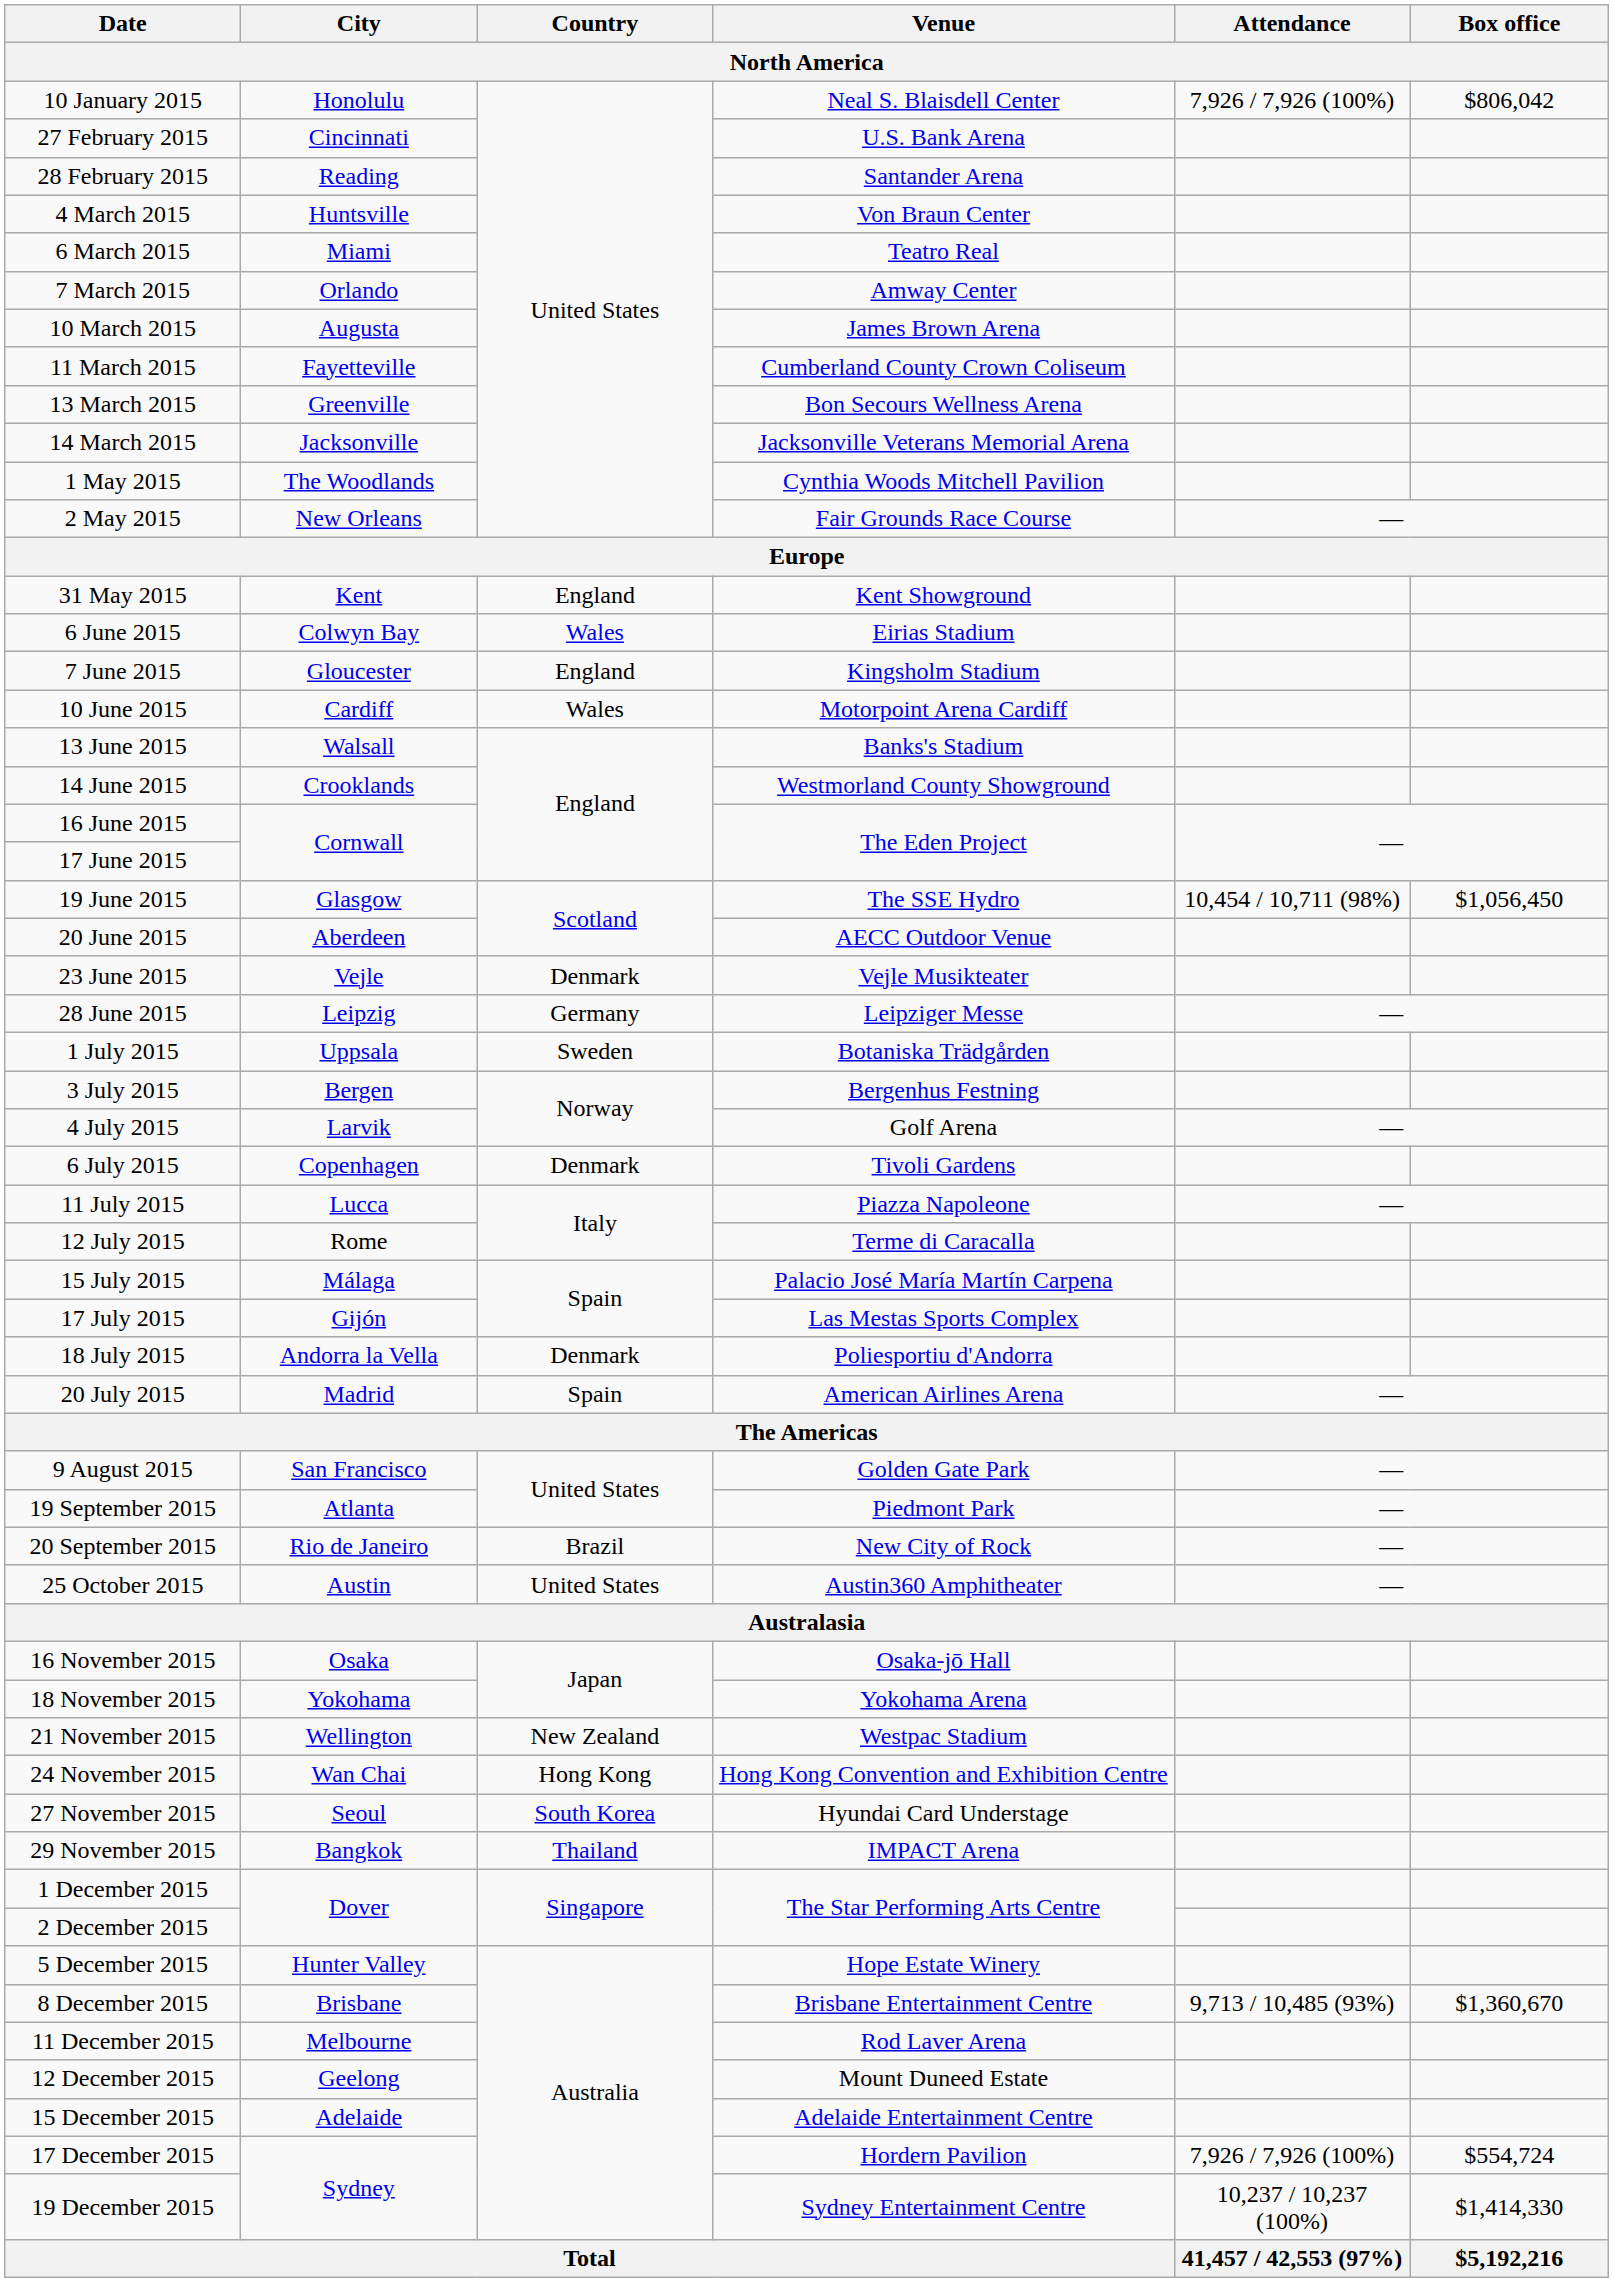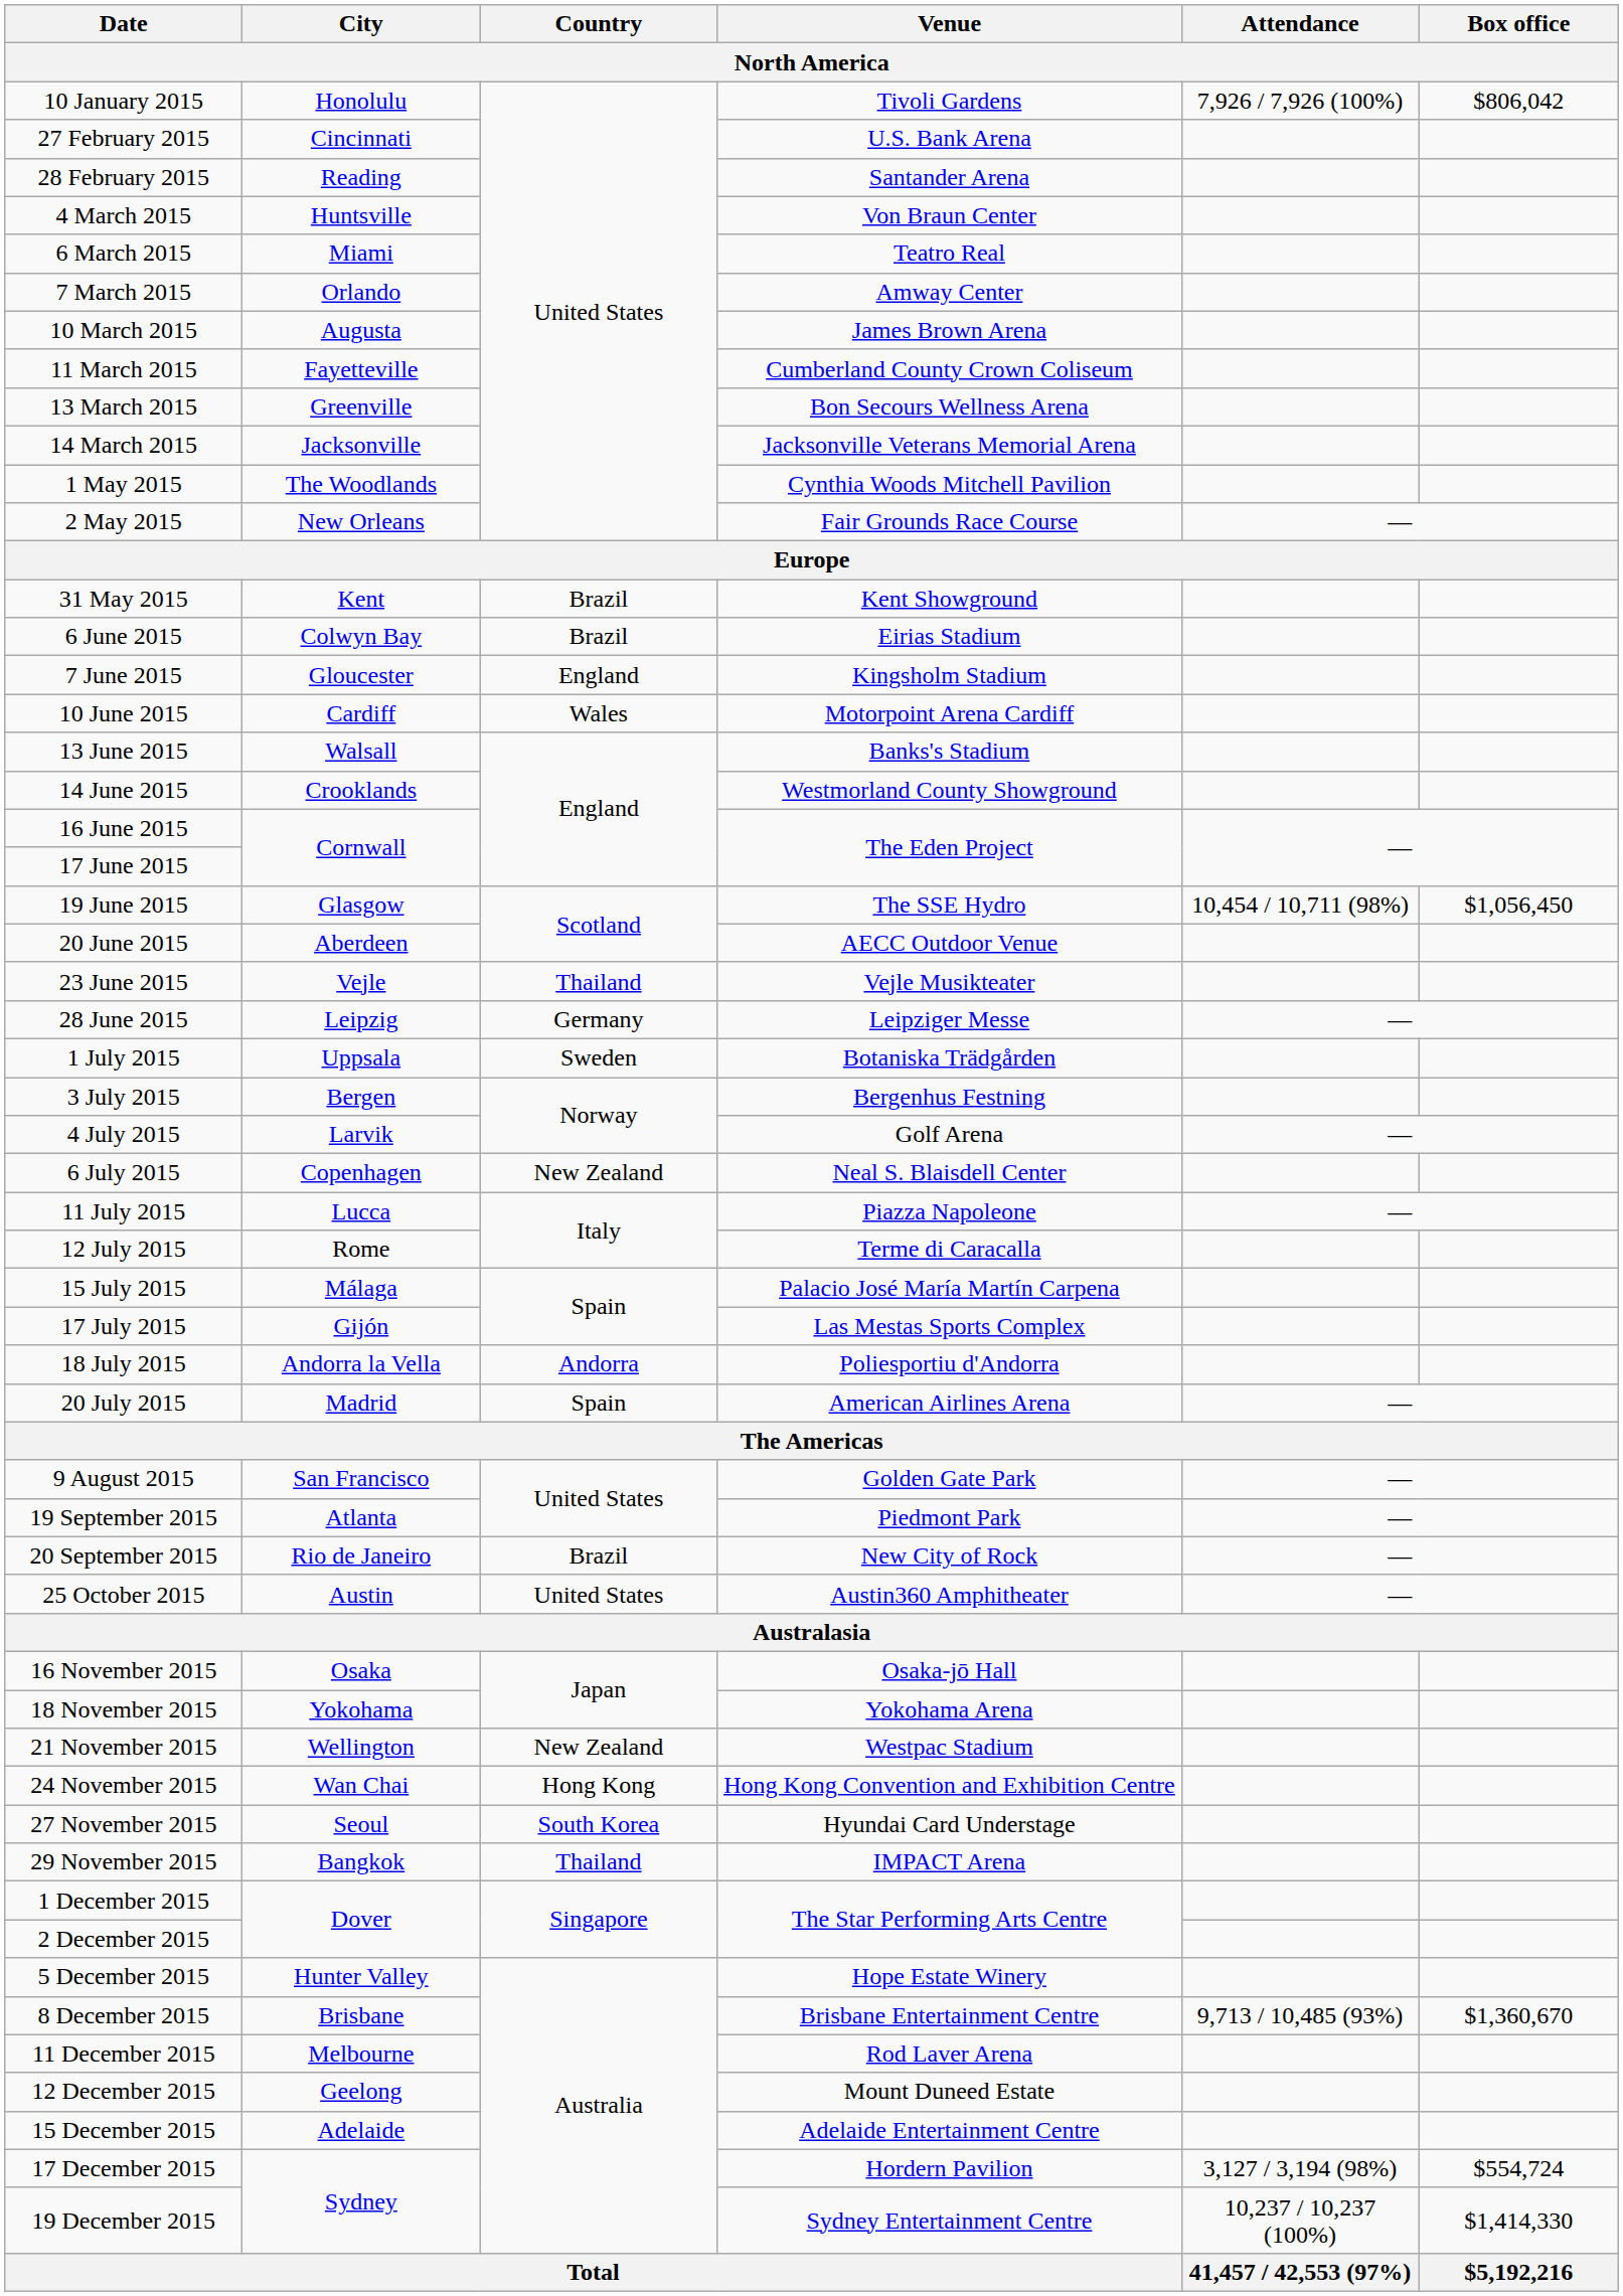10 January 2015 | Venue: Neal S. Blaisdell Center -> Tivoli Gardens
31 May 2015 | Country: England -> Brazil
6 June 2015 | Country: Wales -> Brazil
23 June 2015 | Country: Denmark -> Thailand
6 July 2015 | Country: Denmark -> New Zealand
6 July 2015 | Venue: Tivoli Gardens -> Neal S. Blaisdell Center
18 July 2015 | Country: Denmark -> Andorra
17 December 2015 | Attendance: 7,926 / 7,926 (100%) -> 3,127 / 3,194 (98%)
